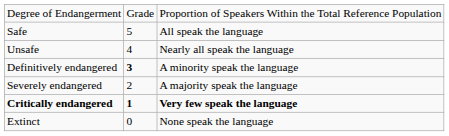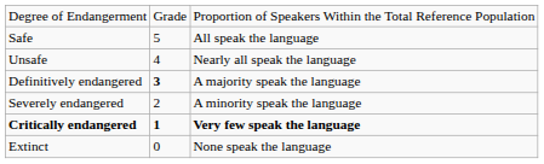Definitively endangered | column 3: A minority speak the language -> A majority speak the language
Severely endangered | column 3: A majority speak the language -> A minority speak the language
